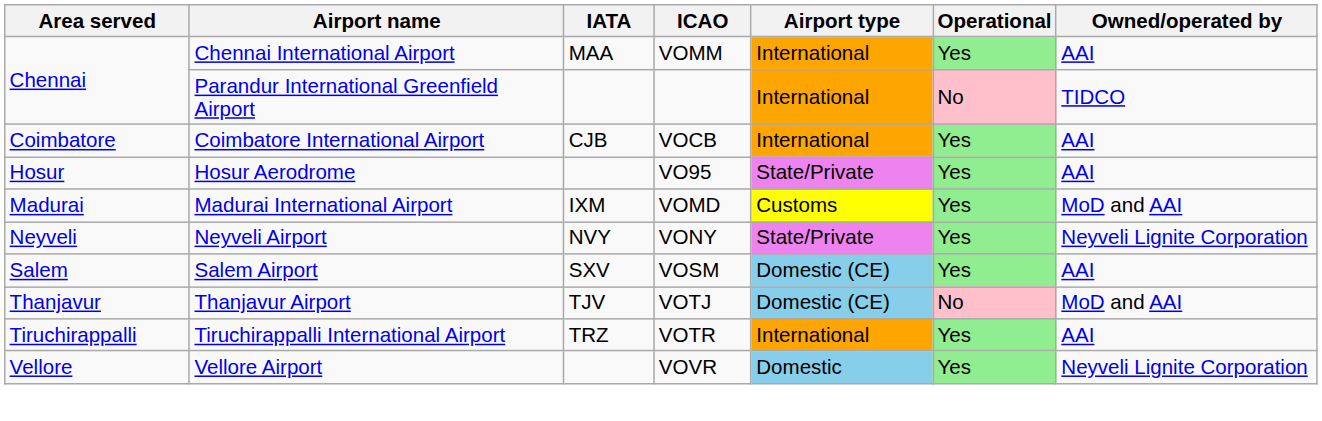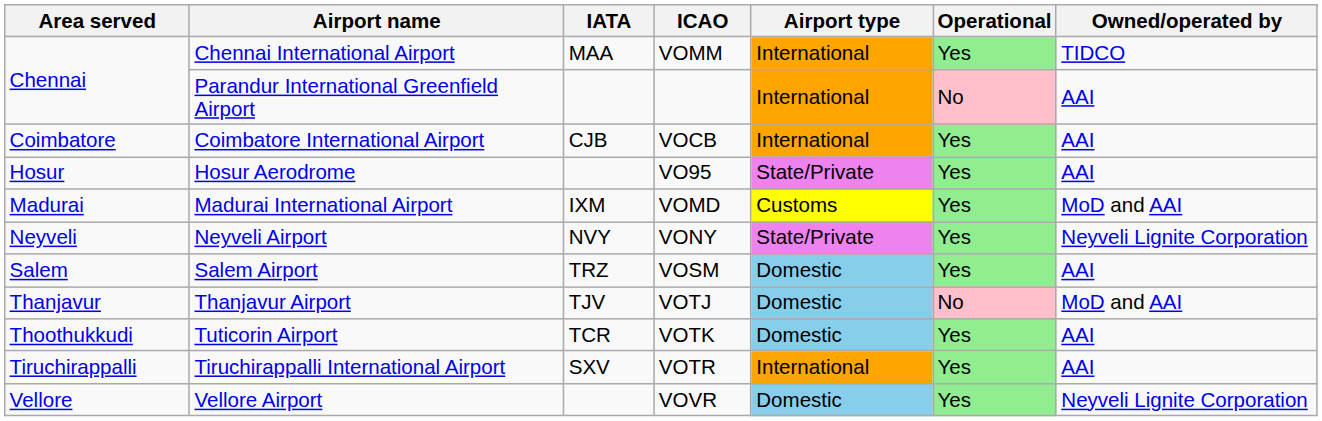Chennai International Airport | Owned/operated by: AAI -> TIDCO
Parandur International Greenfield Airport | Owned/operated by: TIDCO -> AAI
Salem Airport | IATA: SXV -> TRZ
Salem Airport | Airport type: Domestic (CE) -> Domestic
Thanjavur Airport | Airport type: Domestic (CE) -> Domestic
+ row: Thoothukkudi | Tuticorin Airport | TCR | VOTK | Domestic | Yes | AAI
Tiruchirappalli International Airport | IATA: TRZ -> SXV
